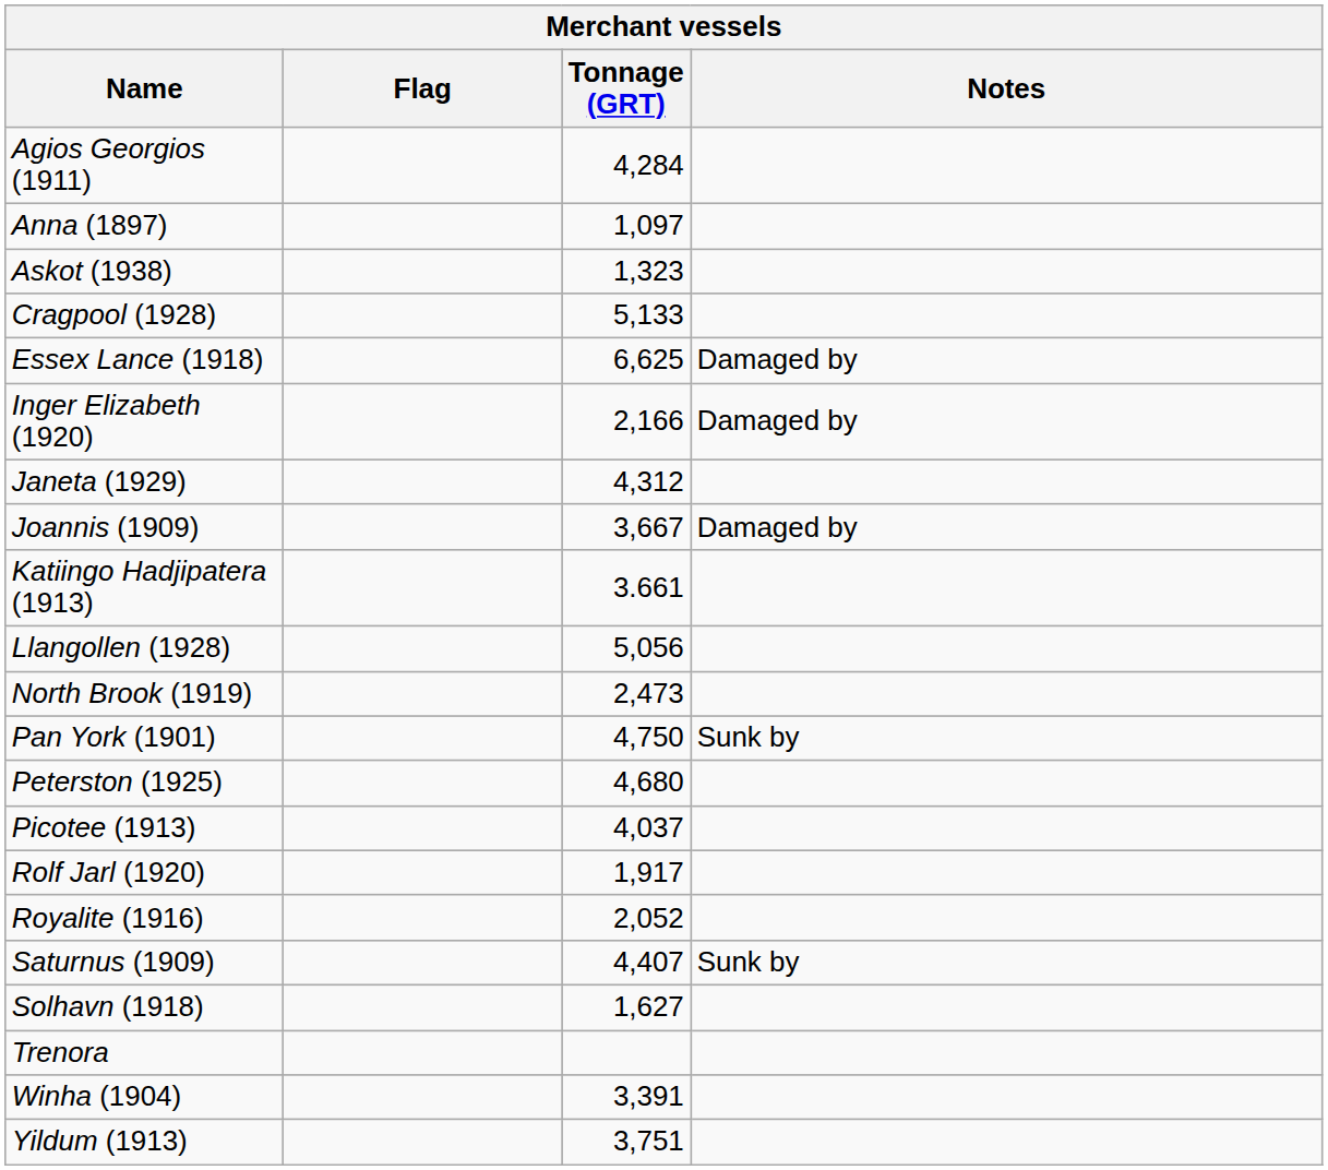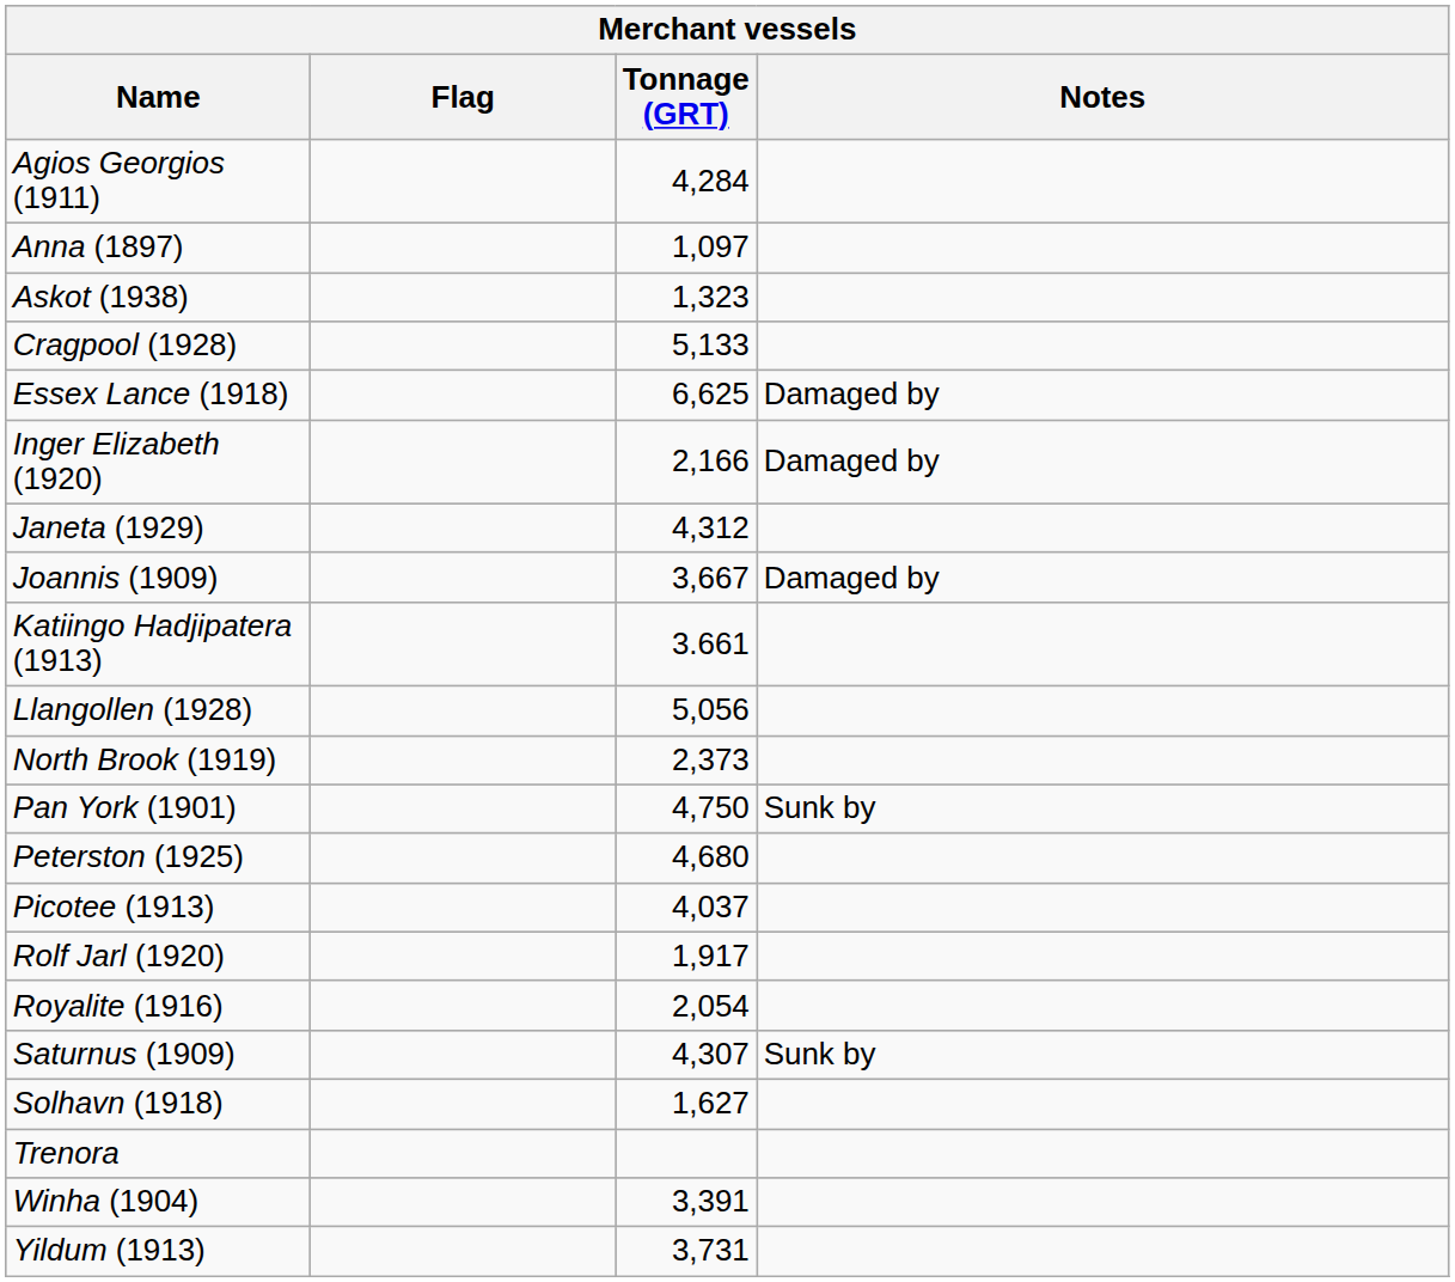North Brook (1919) | Tonnage (GRT): 2,473 -> 2,373
Royalite (1916) | Tonnage (GRT): 2,052 -> 2,054
Saturnus (1909) | Tonnage (GRT): 4,407 -> 4,307
Yildum (1913) | Tonnage (GRT): 3,751 -> 3,731
